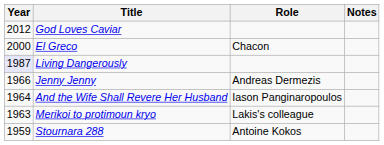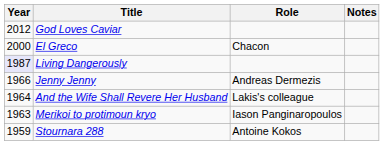And the Wife Shall Revere Her Husband | Role: Iason Panginaropoulos -> Lakis's colleague
Merikoi to protimoun kryo | Role: Lakis's colleague -> Iason Panginaropoulos
